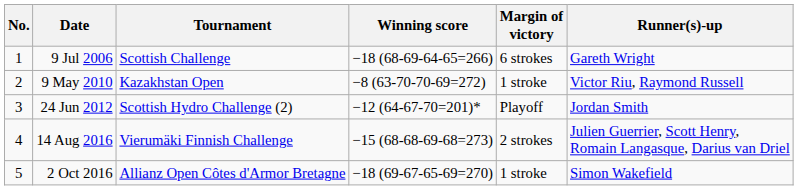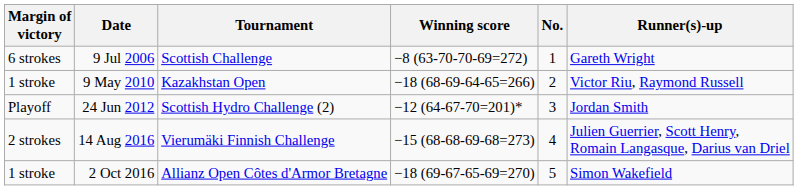columns swapped: No. <-> Margin of victory
9 Jul 2006 | Winning score: −18 (68-69-64-65=266) -> −8 (63-70-70-69=272)
9 May 2010 | Winning score: −8 (63-70-70-69=272) -> −18 (68-69-64-65=266)
